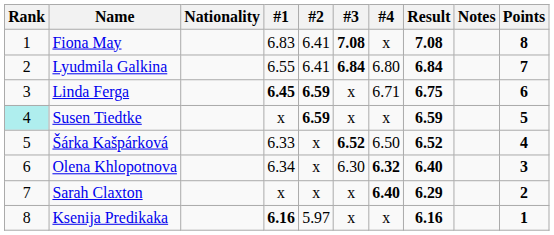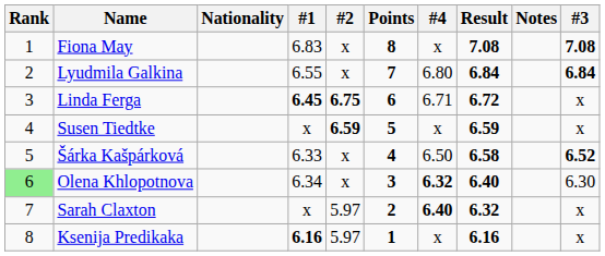columns swapped: #3 <-> Points
Fiona May | #2: 6.41 -> x
Lyudmila Galkina | #2: 6.41 -> x
Linda Ferga | #2: 6.59 -> 6.75
Linda Ferga | Result: 6.75 -> 6.72
Susen Tiedtke | Rank: paleturquoise background -> no background
Šárka Kašpárková | Result: 6.52 -> 6.58
Olena Khlopotnova | Rank: no background -> lightgreen background
Sarah Claxton | #2: x -> 5.97
Sarah Claxton | Result: 6.29 -> 6.32
